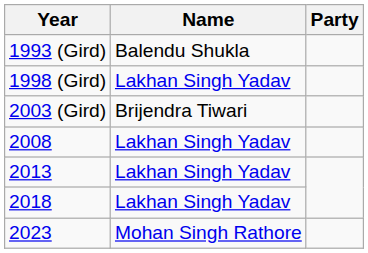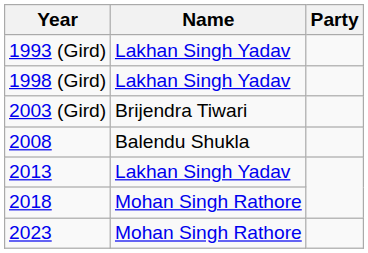1993 (Gird) | Name: Balendu Shukla -> Lakhan Singh Yadav
2008 | Name: Lakhan Singh Yadav -> Balendu Shukla
2018 | Name: Lakhan Singh Yadav -> Mohan Singh Rathore
